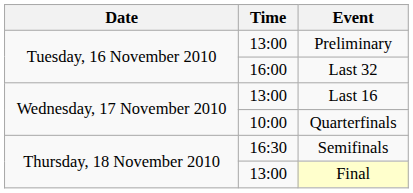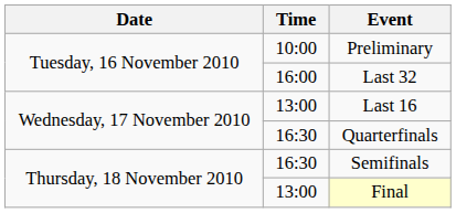Preliminary | Time: 13:00 -> 10:00
Quarterfinals | Time: 10:00 -> 16:30
